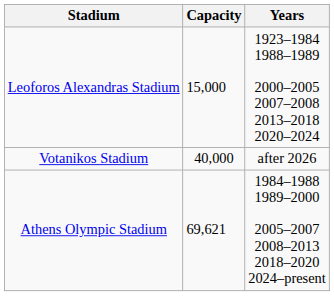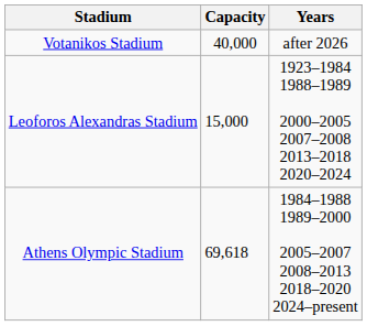rows swapped: Votanikos Stadium <-> Leoforos Alexandras Stadium
Athens Olympic Stadium | Capacity: 69,621 -> 69,618
